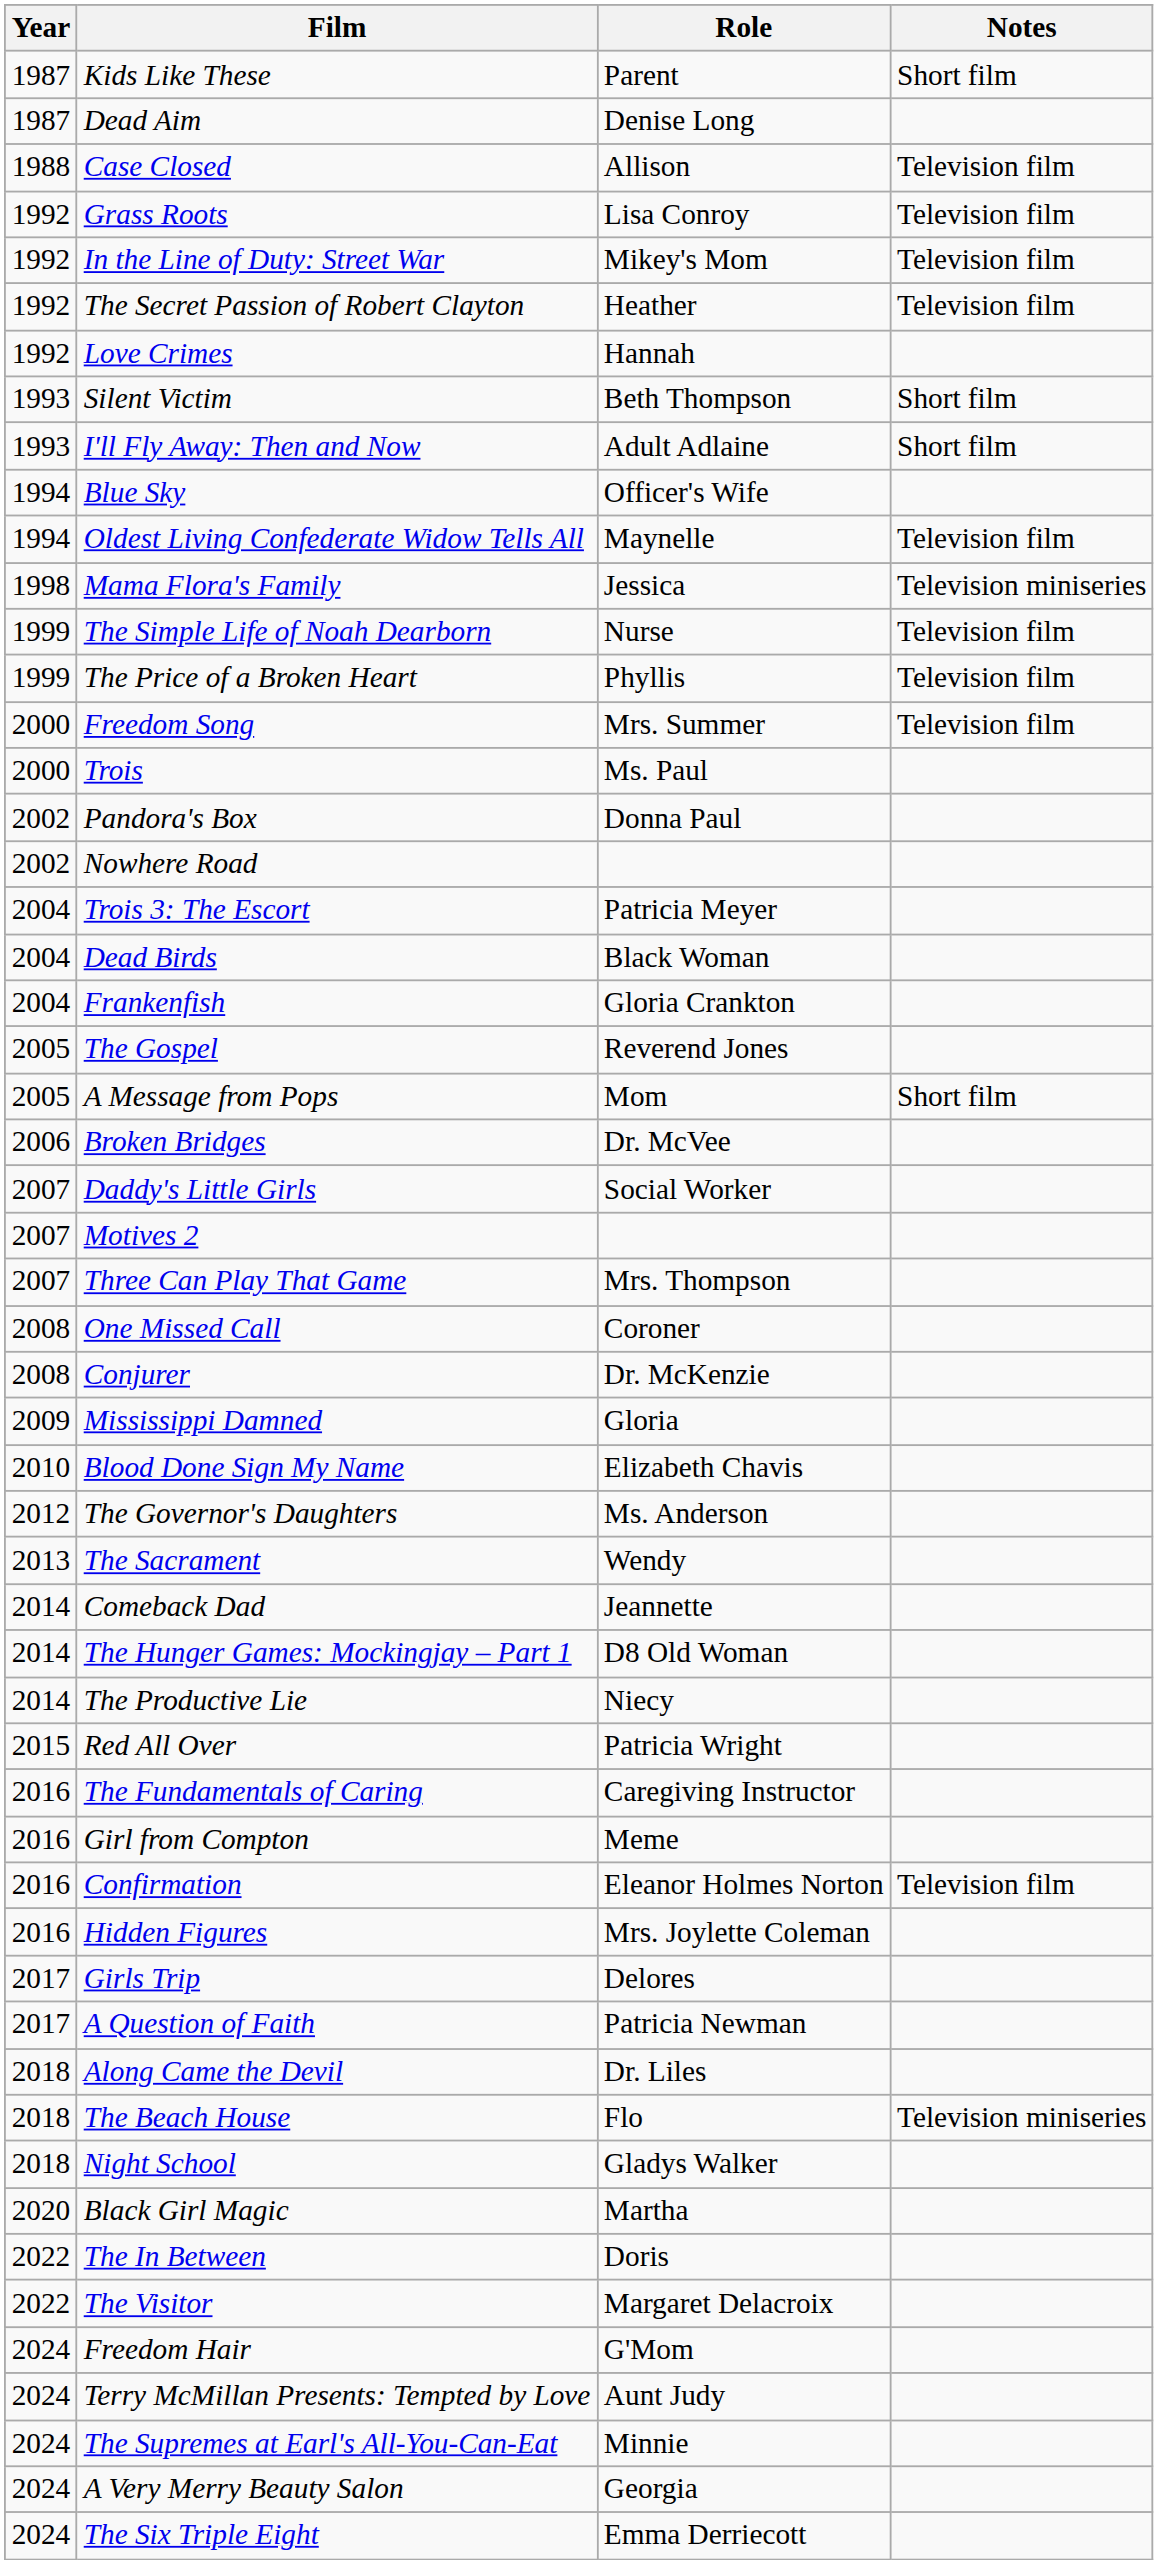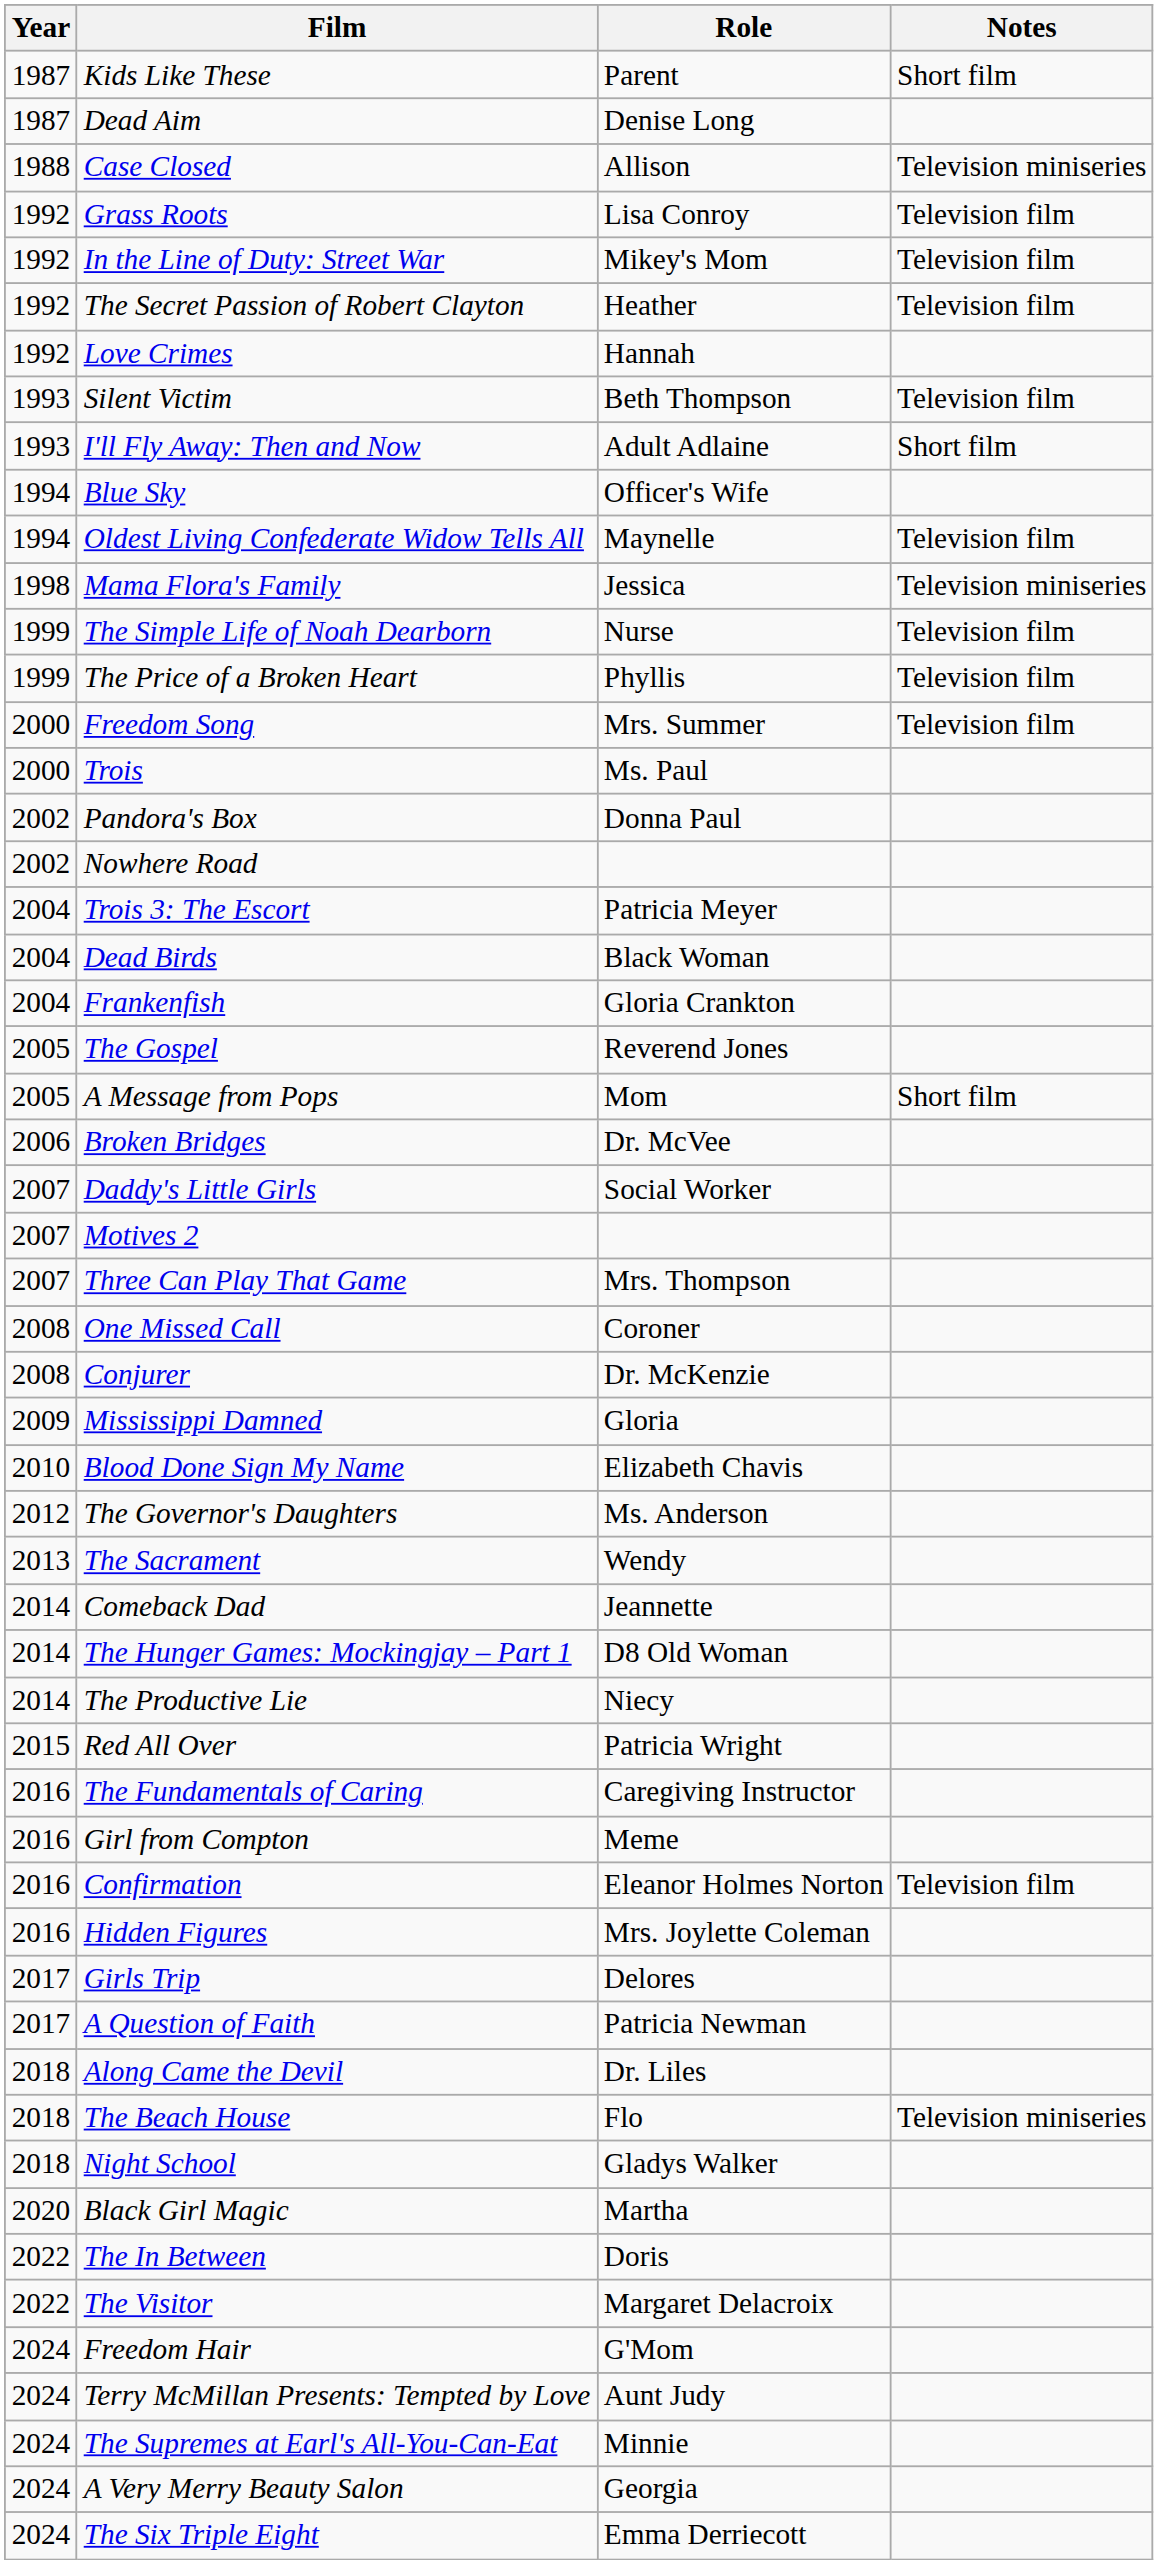Case Closed | Notes: Television film -> Television miniseries
Silent Victim | Notes: Short film -> Television film
